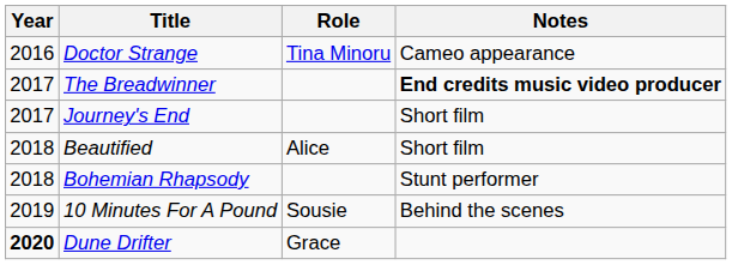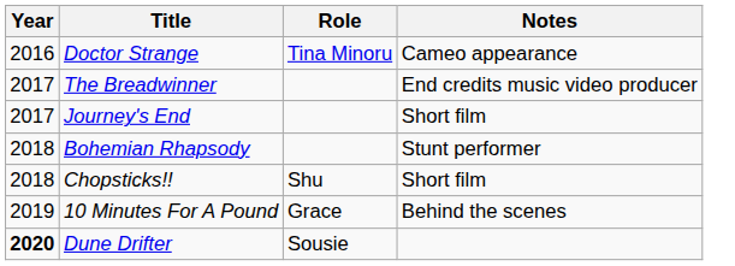The Breadwinner | Notes: bold -> normal
- row: 2018 | Beautified | Alice | Short film
+ row: 2018 | Chopsticks!! | Shu | Short film
10 Minutes For A Pound | Role: Sousie -> Grace
Dune Drifter | Role: Grace -> Sousie
